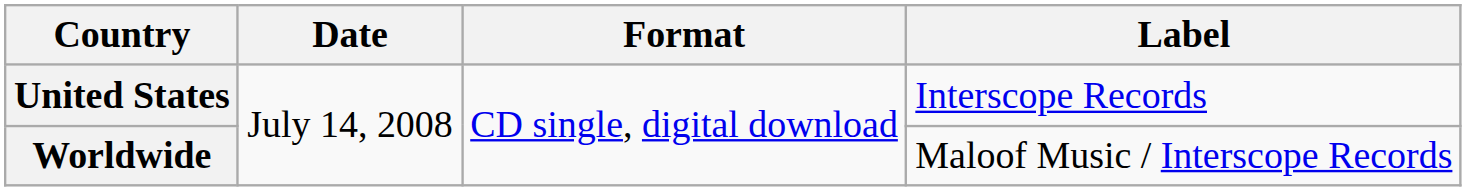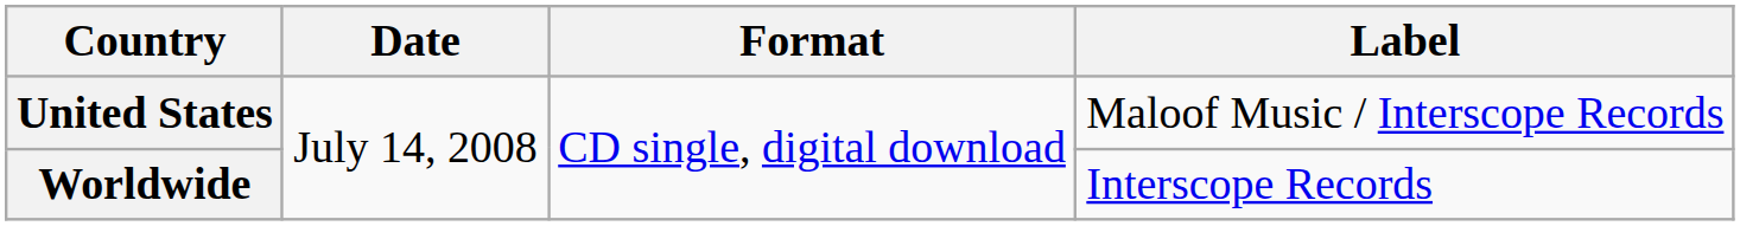United States | Label: Interscope Records -> Maloof Music / Interscope Records
Worldwide | Label: Maloof Music / Interscope Records -> Interscope Records
